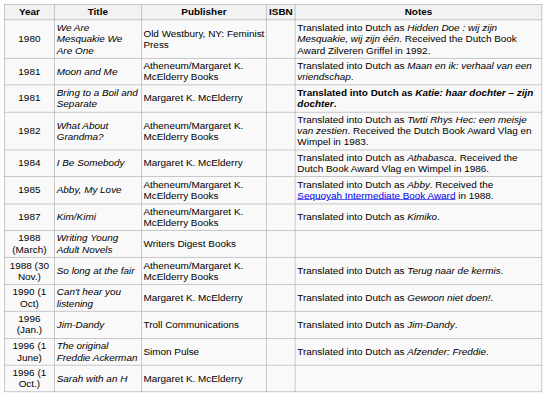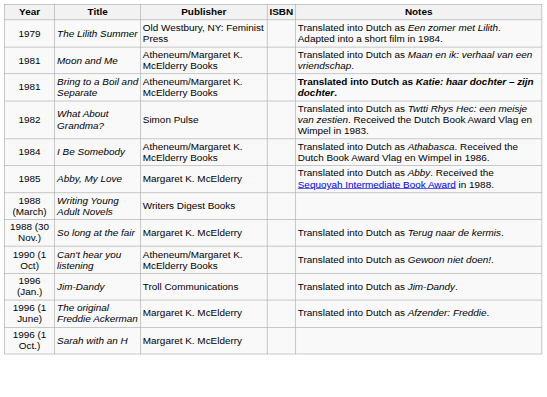+ row: 1979 | The Lilith Summer | Old Westbury, NY: Feminist Press | Translated into Dutch as Een zomer met Lilith. Adapted into a short film in 1984.
- row: 1980 | We Are Mesquakie We Are One | Old Westbury, NY: Feminist Press | Translated into Dutch as Hidden Doe : wij zijn Mesquakie, wij zijn één. Received the Dutch Book Award Zilveren Griffel in 1992.
Bring to a Boil and Separate | Publisher: Margaret K. McElderry -> Atheneum/Margaret K. McElderry Books
What About Grandma? | Publisher: Atheneum/Margaret K. McElderry Books -> Simon Pulse
I Be Somebody | Publisher: Margaret K. McElderry -> Atheneum/Margaret K. McElderry Books
Abby, My Love | Publisher: Atheneum/Margaret K. McElderry Books -> Margaret K. McElderry
- row: 1987 | Kim/Kimi | Atheneum/Margaret K. McElderry Books | Translated into Dutch as Kimiko.
So long at the fair | Publisher: Atheneum/Margaret K. McElderry Books -> Margaret K. McElderry
Can't hear you listening | Publisher: Margaret K. McElderry -> Atheneum/Margaret K. McElderry Books
The original Freddie Ackerman | Publisher: Simon Pulse -> Margaret K. McElderry
